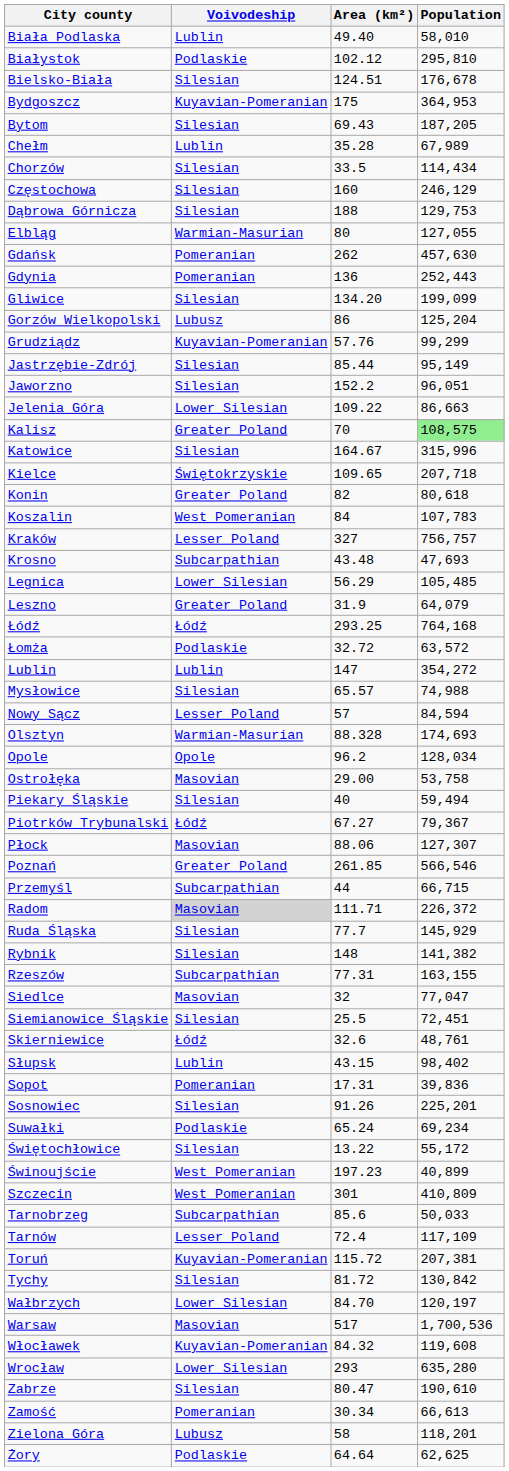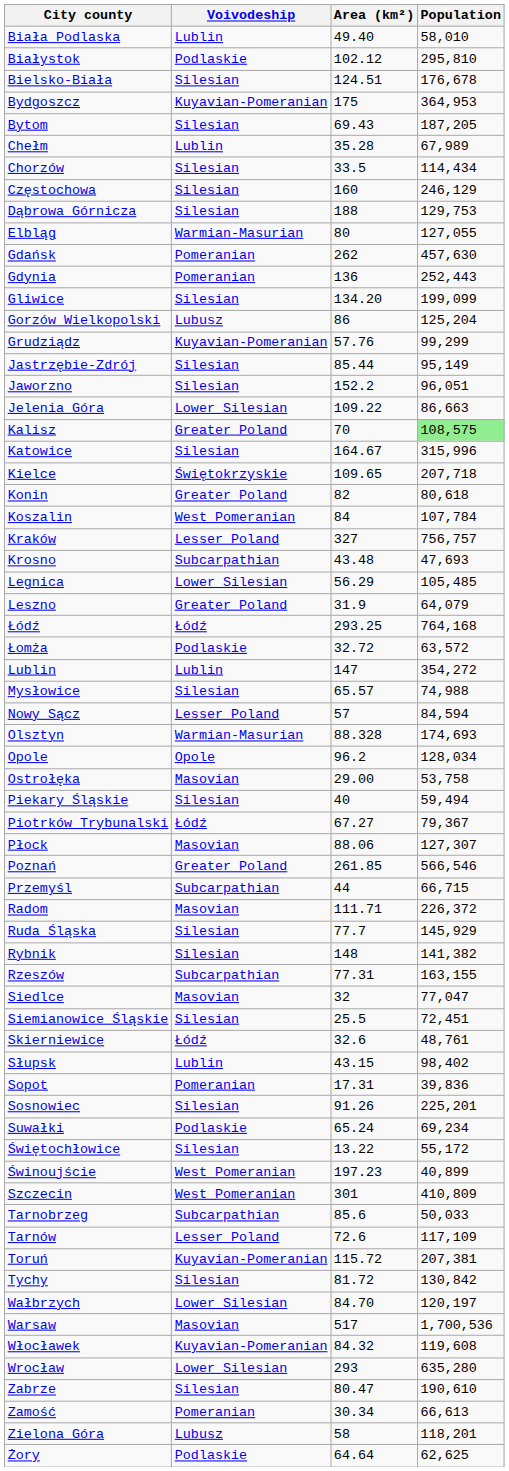Koszalin | Population: 107,783 -> 107,784
Radom | Voivodeship: lightgrey background -> no background
Tarnów | Area (km²): 72.4 -> 72.6
